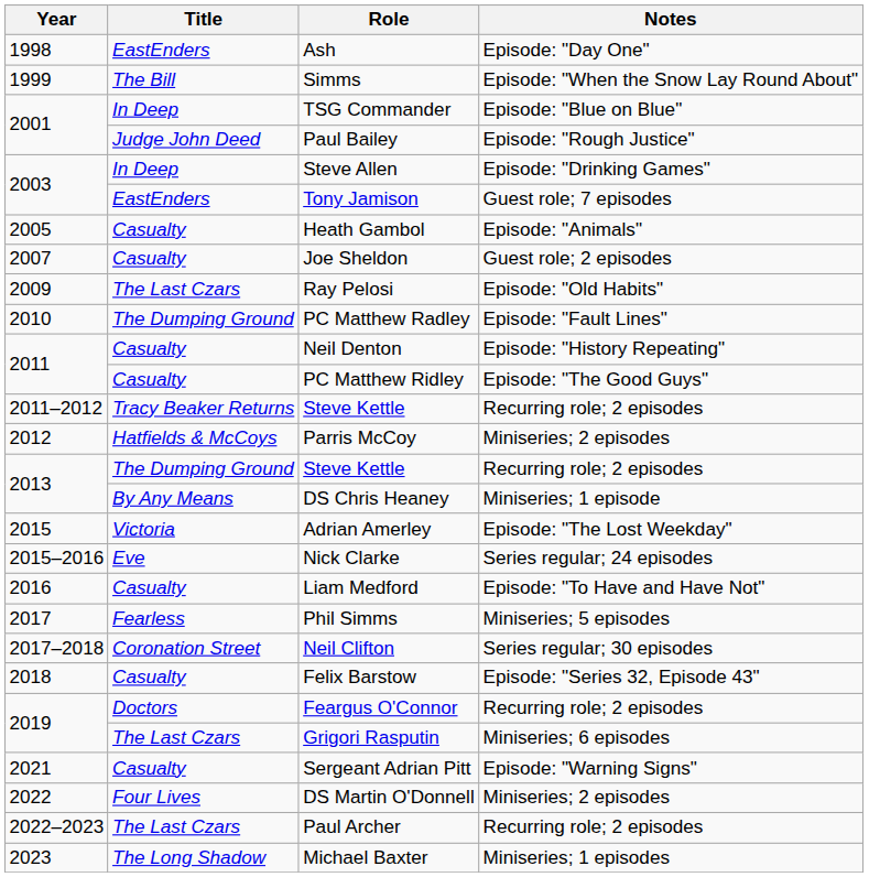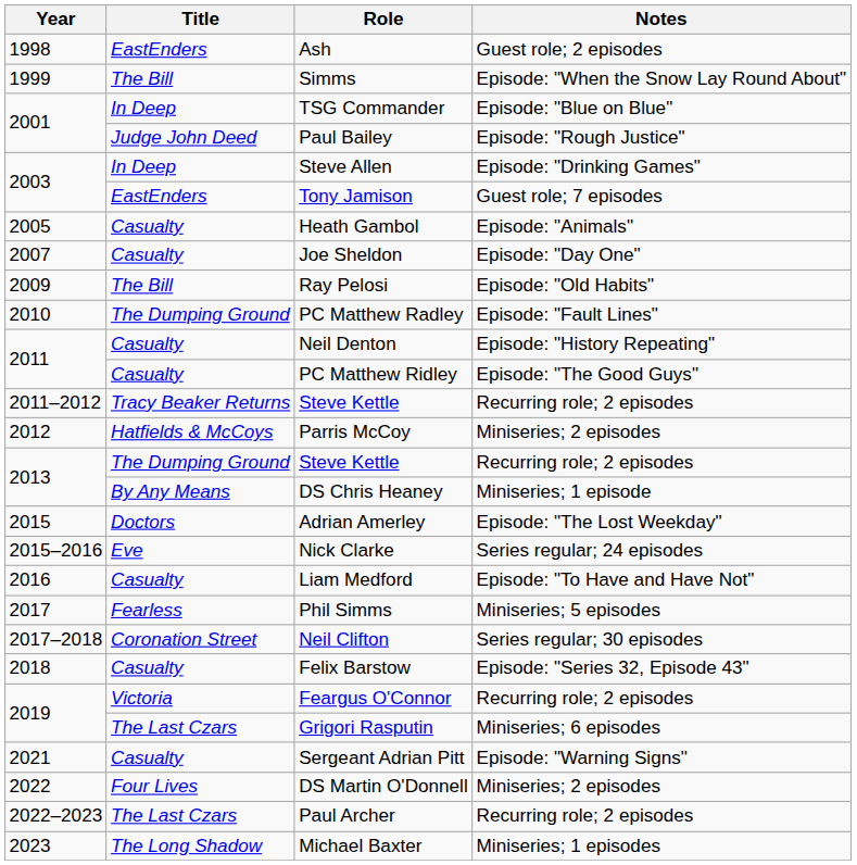Ash | Notes: Episode: "Day One" -> Guest role; 2 episodes
Joe Sheldon | Notes: Guest role; 2 episodes -> Episode: "Day One"
Ray Pelosi | Title: The Last Czars -> The Bill
Adrian Amerley | Title: Victoria -> Doctors
Feargus O'Connor | Title: Doctors -> Victoria
